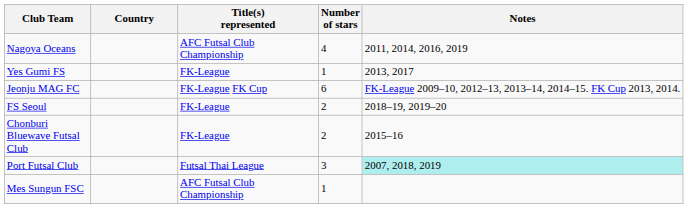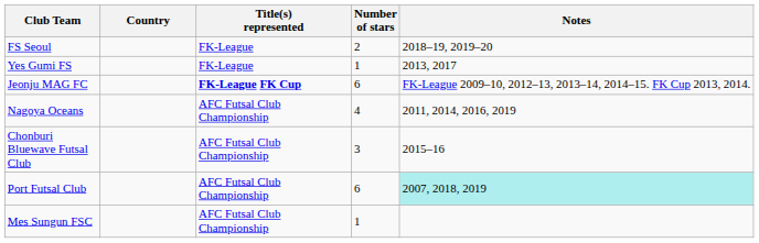rows swapped: FS Seoul <-> Nagoya Oceans
Jeonju MAG FC | Title(s) represented: normal -> bold
Chonburi Bluewave Futsal Club | Title(s) represented: FK-League -> AFC Futsal Club Championship
Chonburi Bluewave Futsal Club | Number of stars: 2 -> 3
Port Futsal Club | Title(s) represented: Futsal Thai League -> AFC Futsal Club Championship
Port Futsal Club | Number of stars: 3 -> 6
